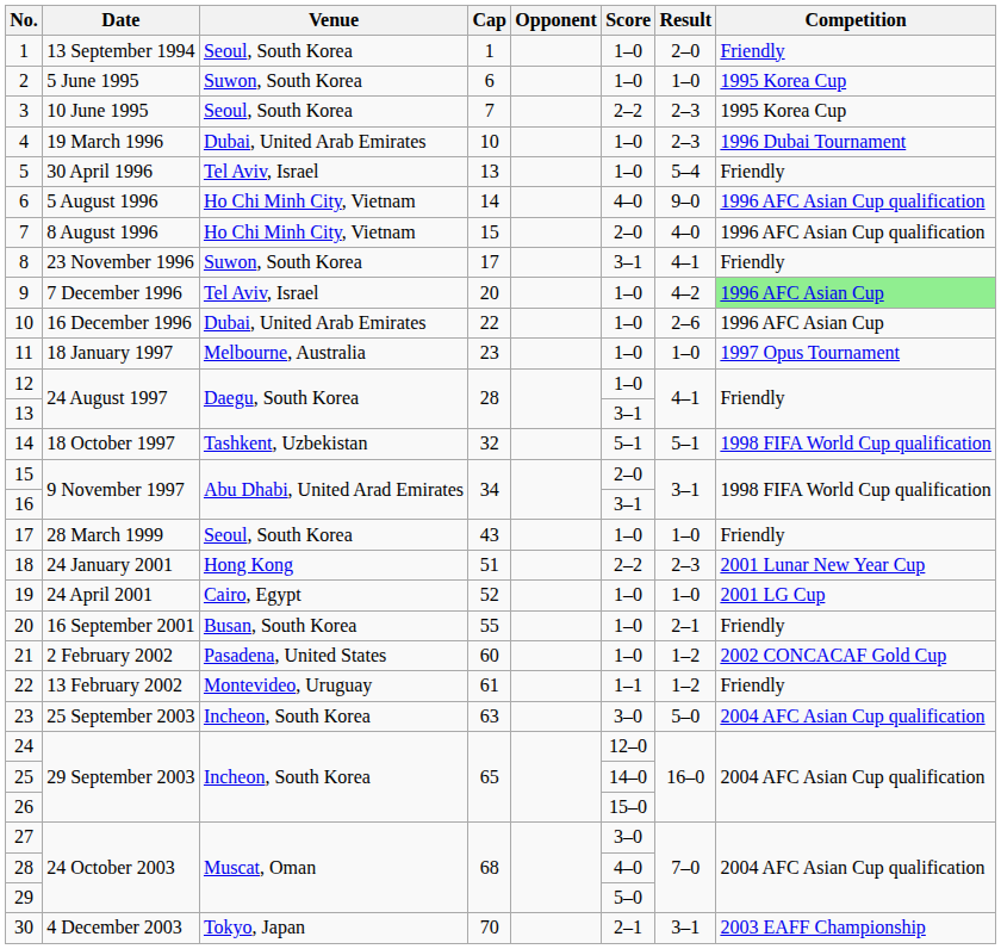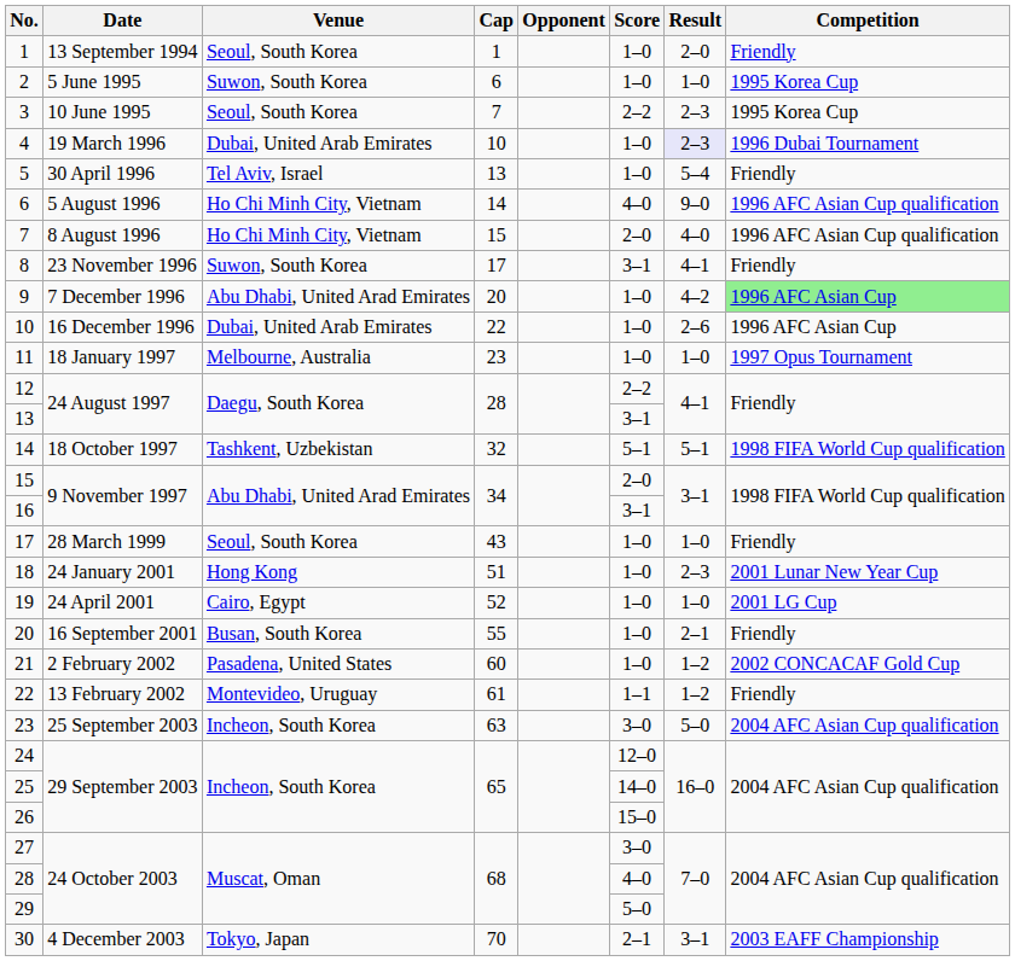4 | Result: no background -> lavender background
9 | Venue: Tel Aviv, Israel -> Abu Dhabi, United Arad Emirates
12 | Score: 1–0 -> 2–2
18 | Score: 2–2 -> 1–0
